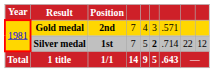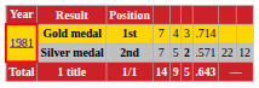Gold medal | Position: 2nd -> 1st
Gold medal | column 7: .571 -> .714
Silver medal | Position: 1st -> 2nd
Silver medal | column 7: .714 -> .571
